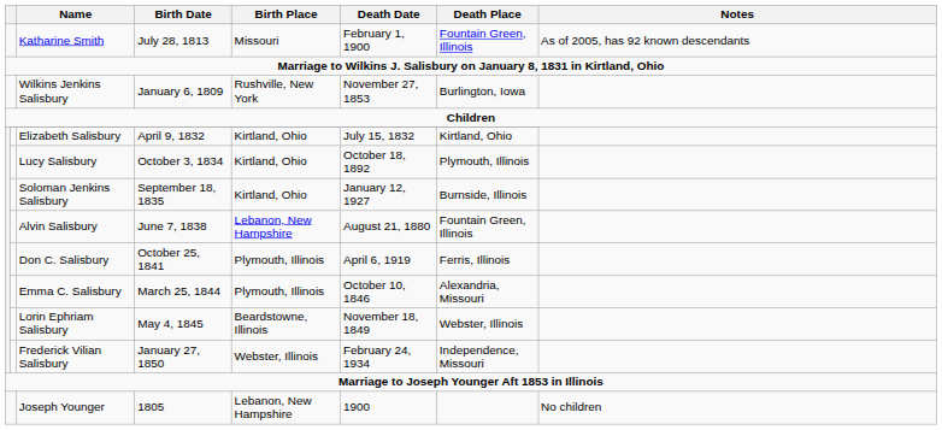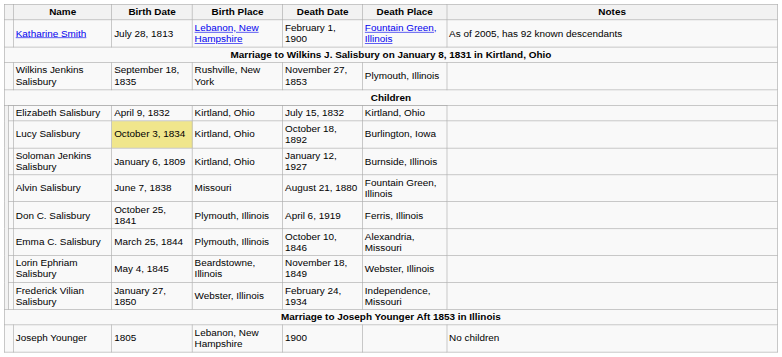Katharine Smith | Birth Place: Missouri -> Lebanon, New Hampshire
Wilkins Jenkins Salisbury | Birth Date: January 6, 1809 -> September 18, 1835
Wilkins Jenkins Salisbury | Death Place: Burlington, Iowa -> Plymouth, Illinois
Lucy Salisbury | Birth Date: no background -> khaki background
Lucy Salisbury | Death Place: Plymouth, Illinois -> Burlington, Iowa
Soloman Jenkins Salisbury | Birth Date: September 18, 1835 -> January 6, 1809
Alvin Salisbury | Birth Place: Lebanon, New Hampshire -> Missouri
